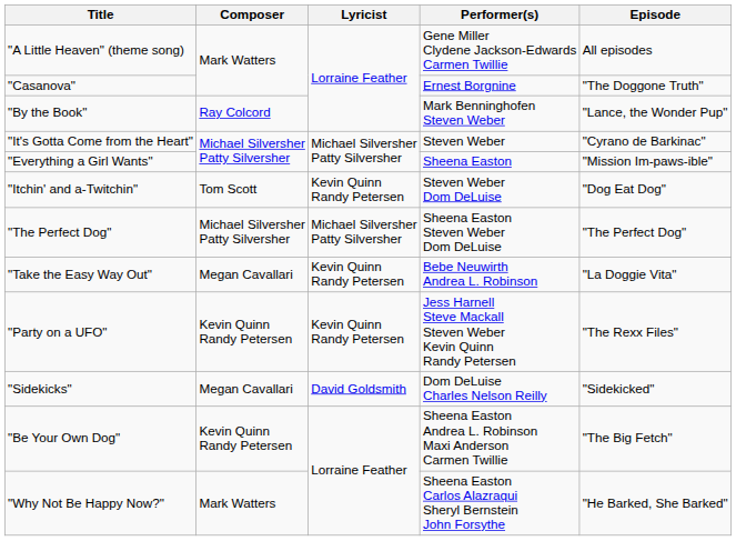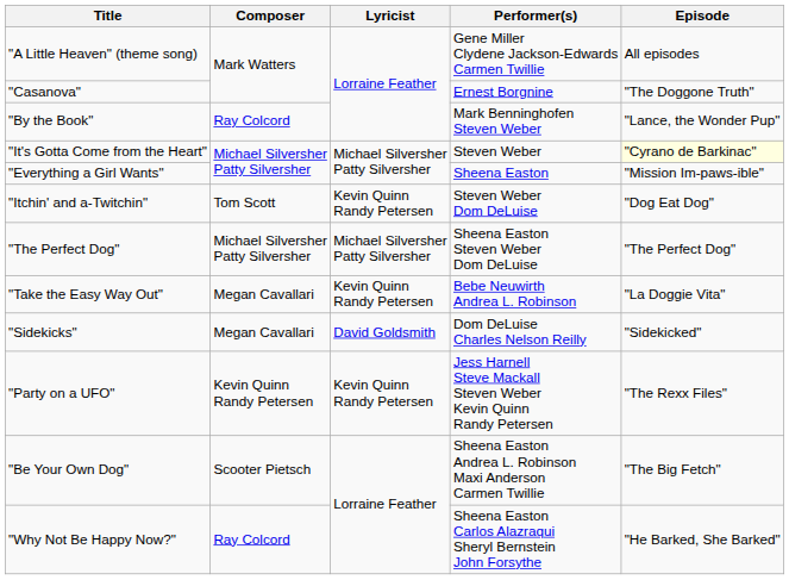"It's Gotta Come from the Heart" | Episode: no background -> lightyellow background
rows swapped: "Party on a UFO" <-> "Sidekicks"
"Be Your Own Dog" | Composer: Kevin Quinn Randy Petersen -> Scooter Pietsch
"Why Not Be Happy Now?" | Composer: Mark Watters -> Ray Colcord
